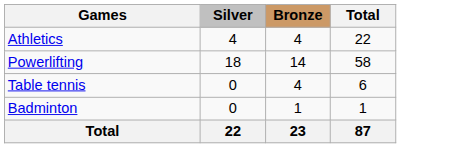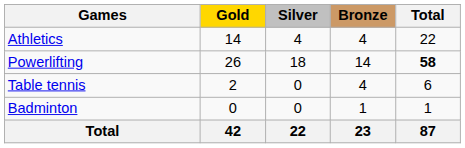+ column: Gold | 14 | 26 | 2 | 0 | 42
Powerlifting | Total: normal -> bold
